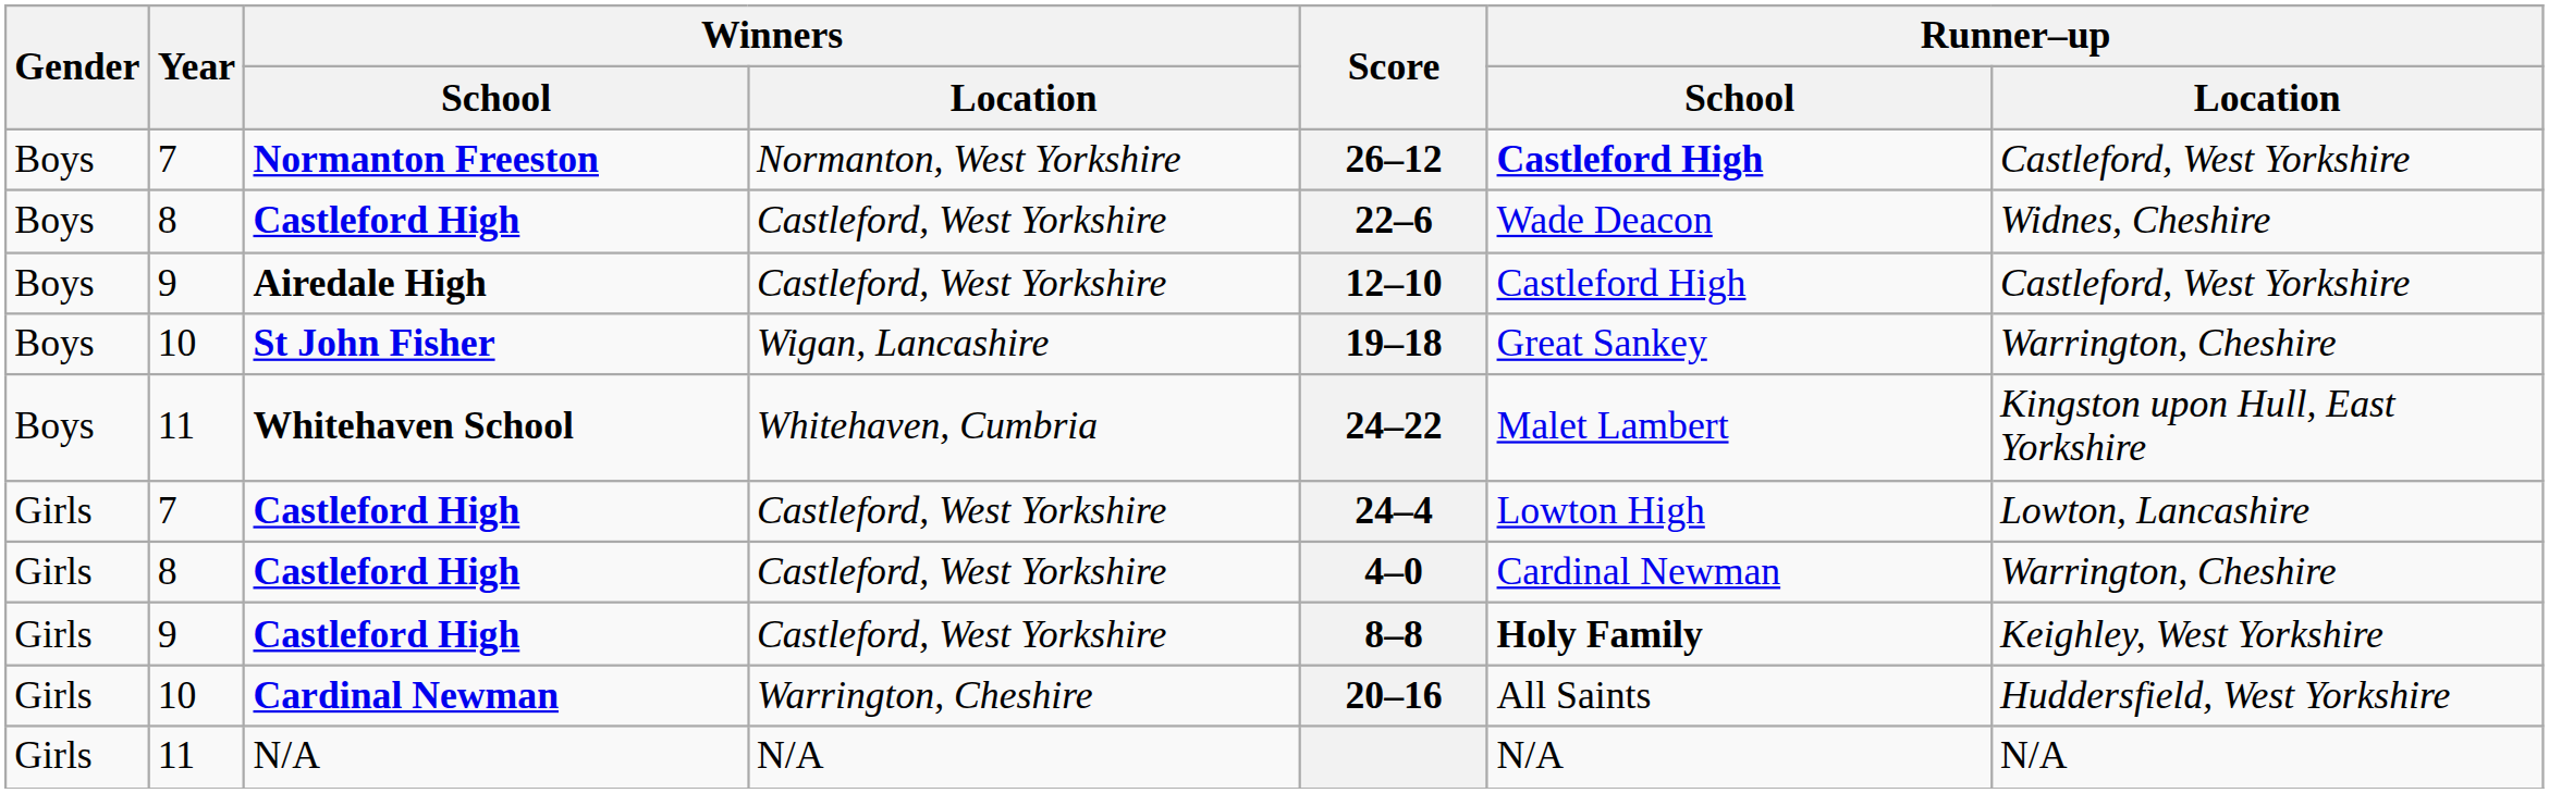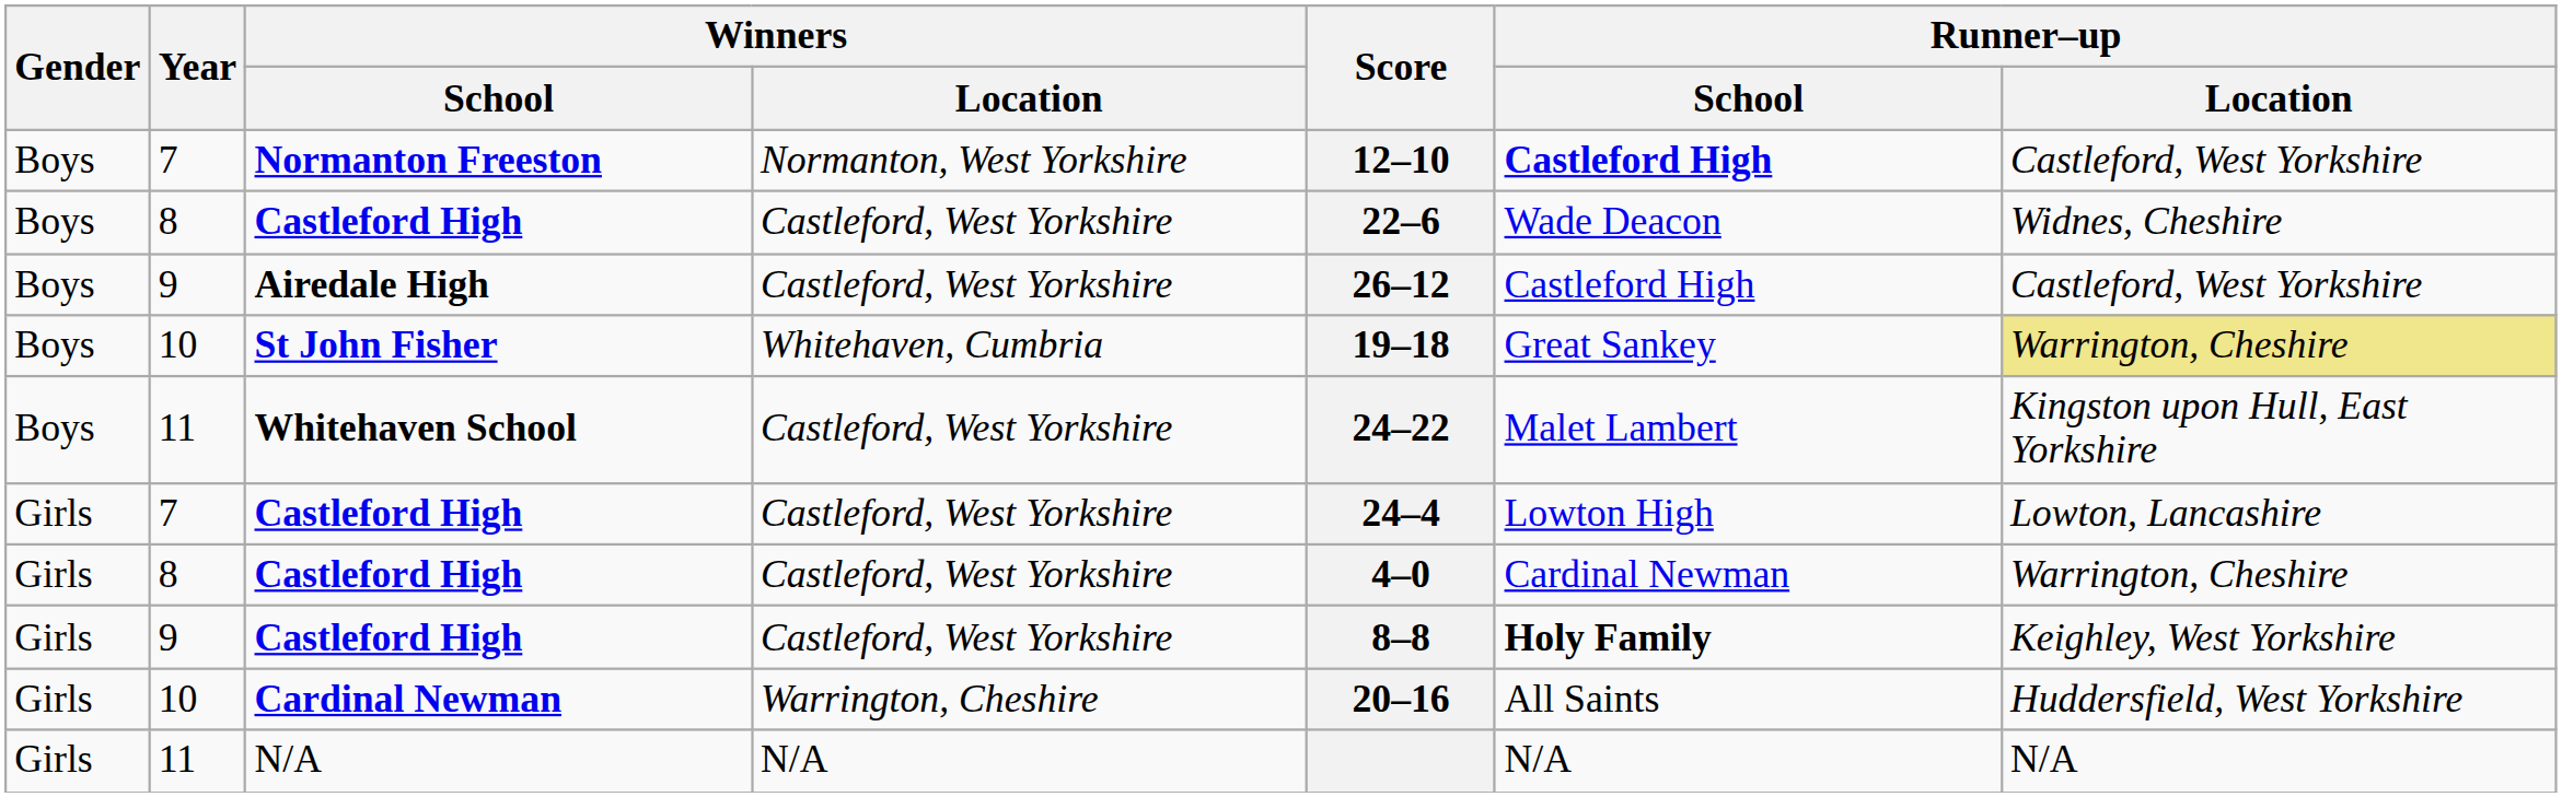Normanton Freeston | Score: 26–12 -> 12–10
Airedale High | Score: 12–10 -> 26–12
St John Fisher | Winners / Location: Wigan, Lancashire -> Whitehaven, Cumbria
St John Fisher | Runner–up / Location: no background -> khaki background
Whitehaven School | Winners / Location: Whitehaven, Cumbria -> Castleford, West Yorkshire
